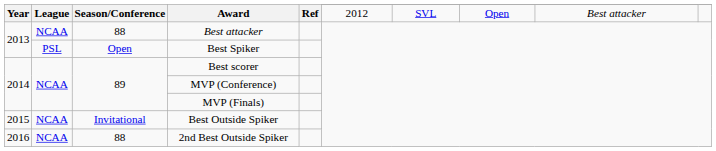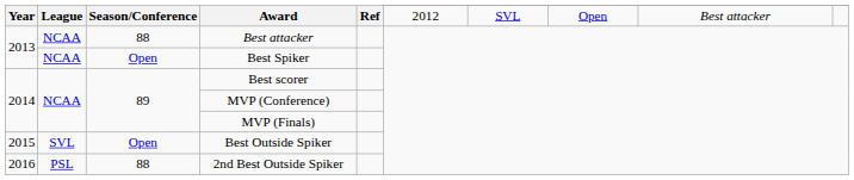Best Spiker | League: PSL -> NCAA
Best Outside Spiker | League: NCAA -> SVL
Best Outside Spiker | Season/Conference: Invitational -> Open
2nd Best Outside Spiker | League: NCAA -> PSL
